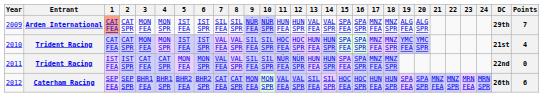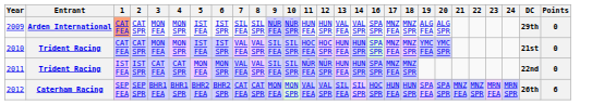- column: 15 | SPA FEA | SPA FEA | SPA FEA | HOC FEA
2009 | Points: 7 -> 0
2010 | Points: 4 -> 0
